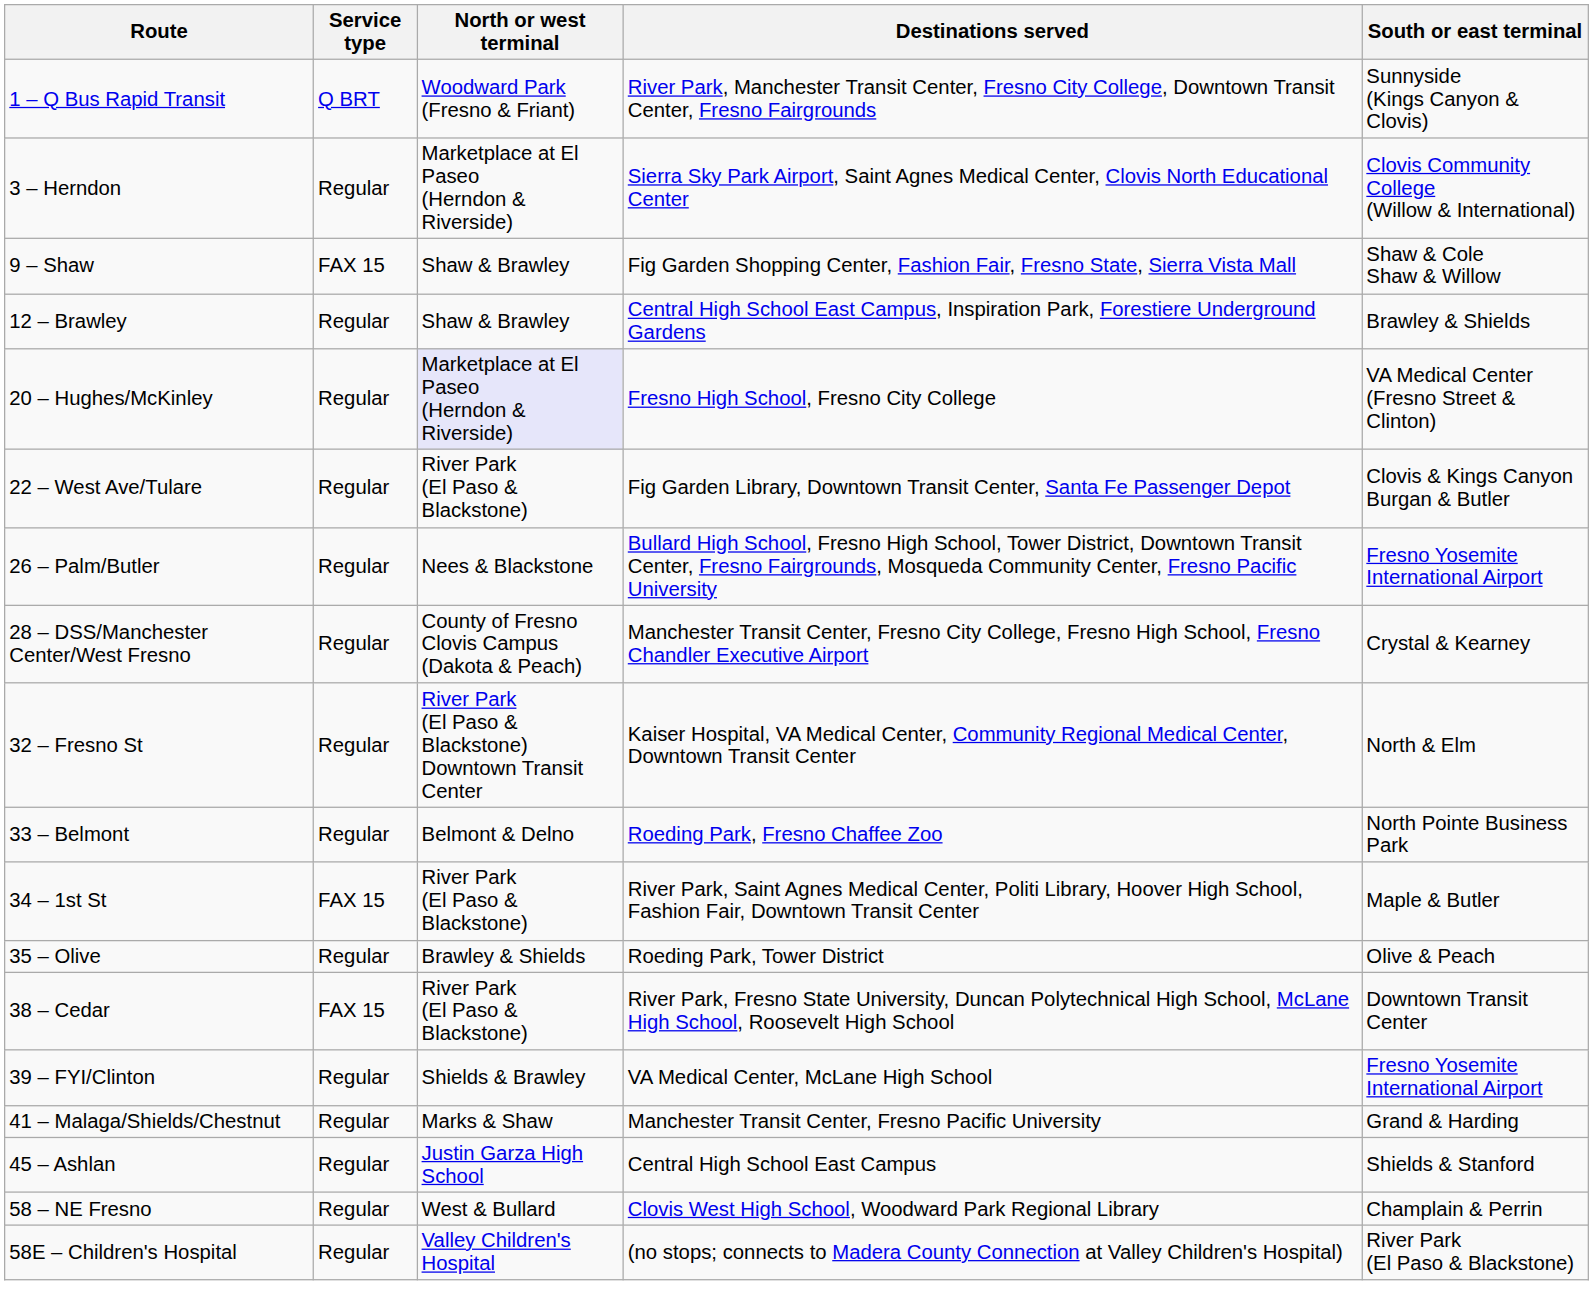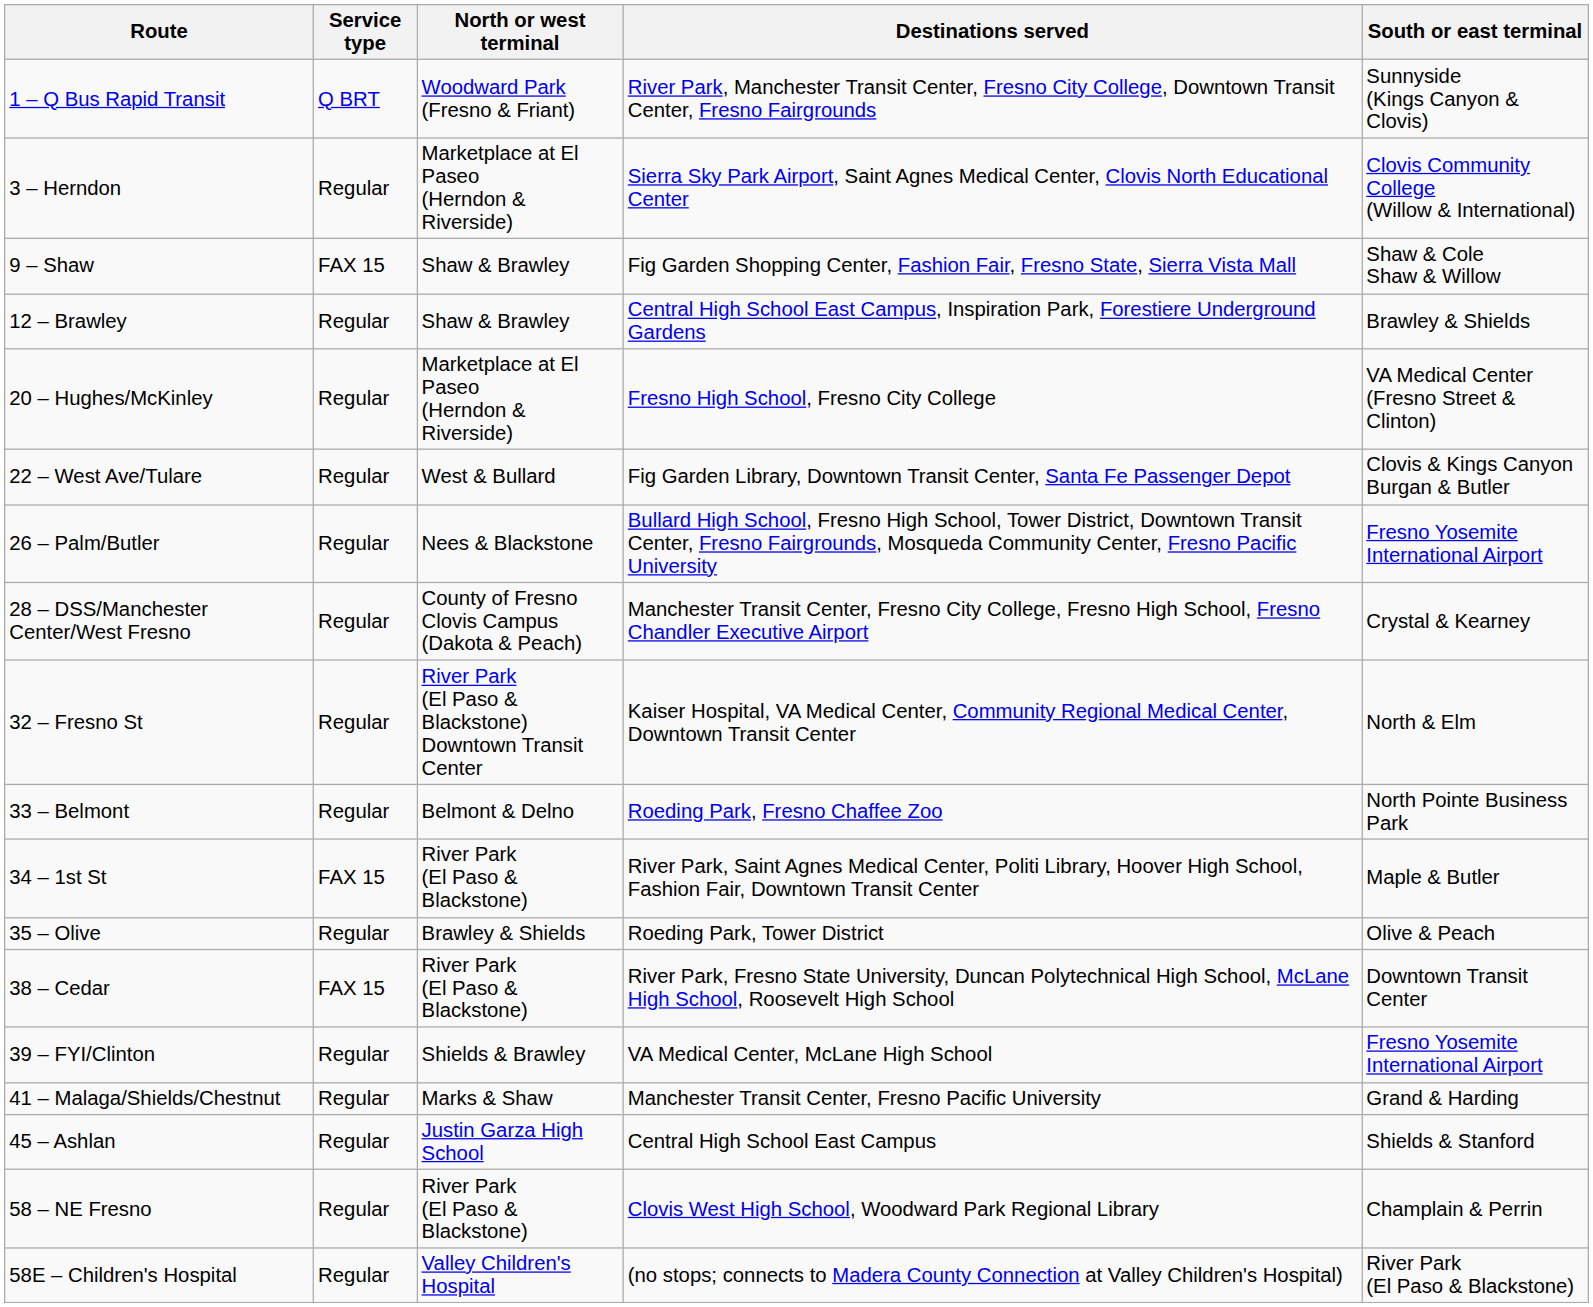20 – Hughes/McKinley | North or west terminal: lavender background -> no background
22 – West Ave/Tulare | North or west terminal: River Park (El Paso & Blackstone) -> West & Bullard
58 – NE Fresno | North or west terminal: West & Bullard -> River Park (El Paso & Blackstone)
